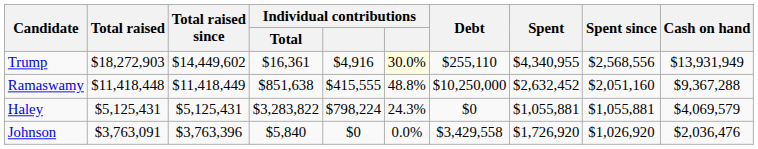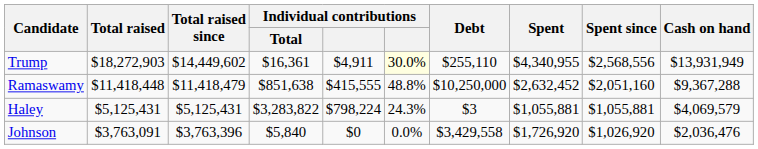Trump | column 5: $4,916 -> $4,911
Ramaswamy | Total raised since: $11,418,449 -> $11,418,479
Haley | Debt: $0 -> $3
